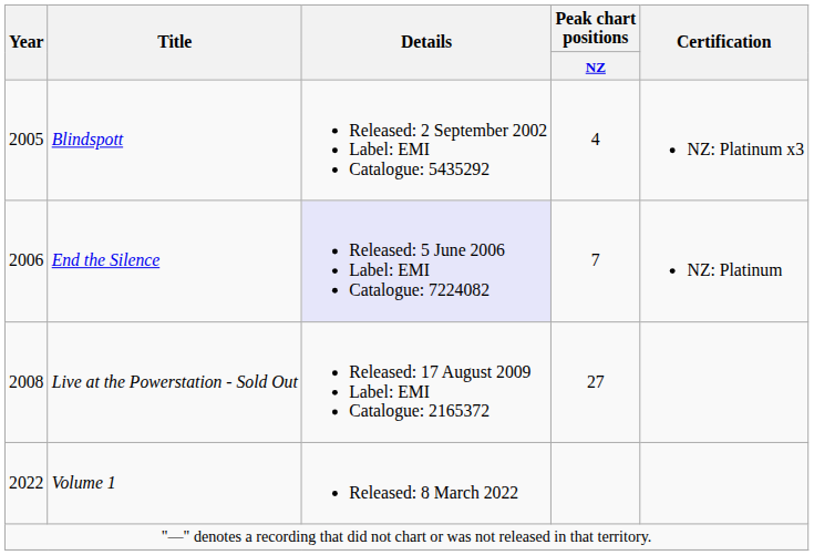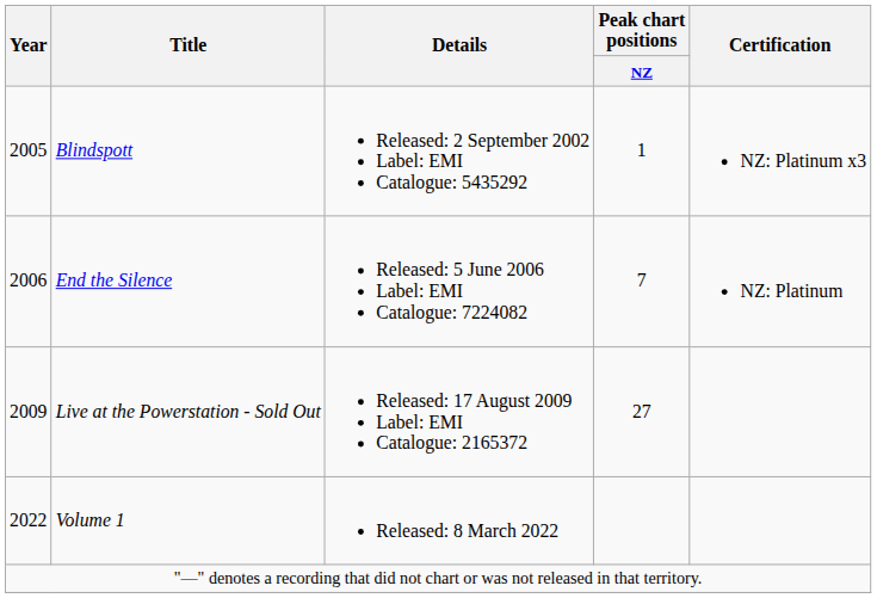Blindspott | Peak chart positions / NZ: 4 -> 1
End the Silence | Details: lavender background -> no background
Live at the Powerstation - Sold Out | Year: 2008 -> 2009
